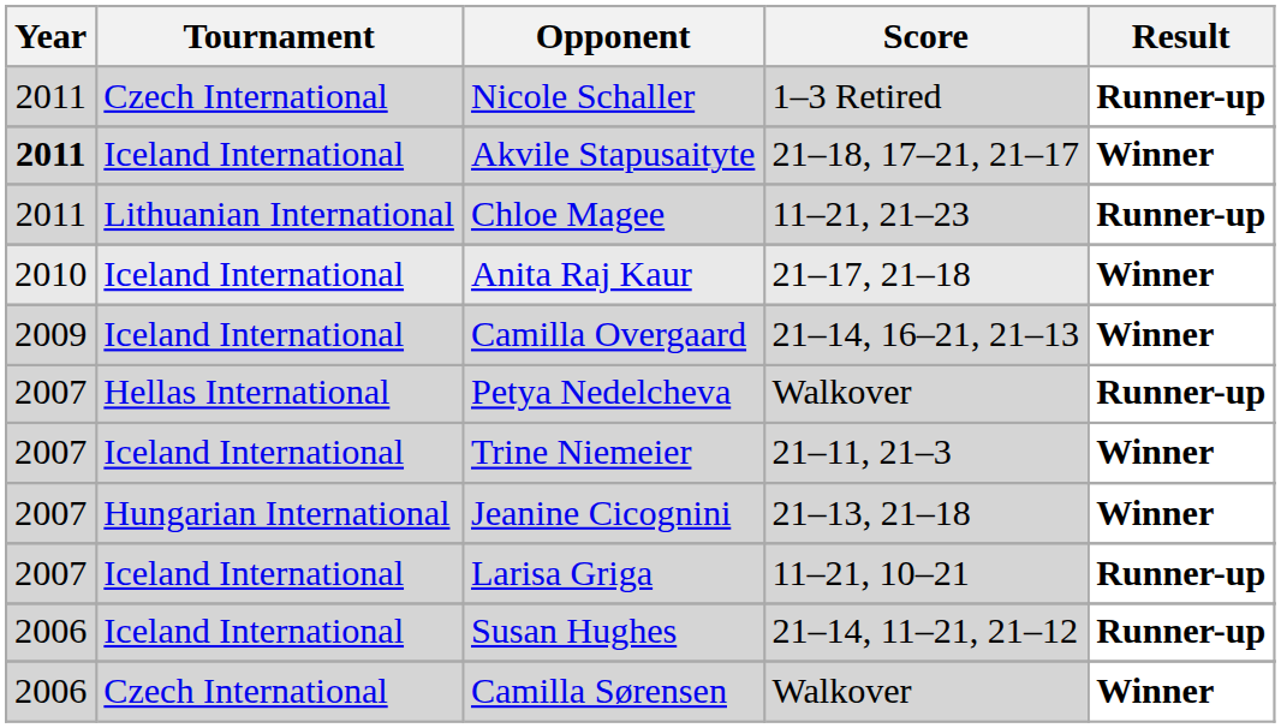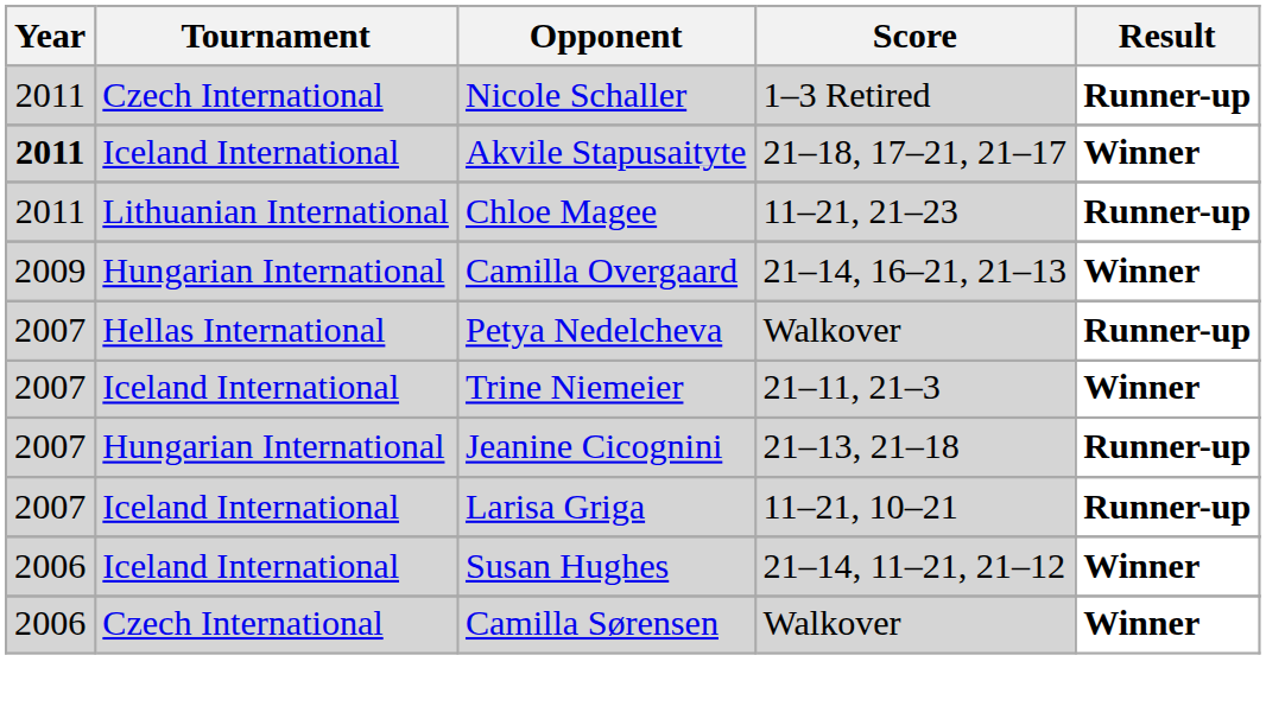- row: 2010 | Iceland International | Anita Raj Kaur | 21–17, 21–18 | Winner
Camilla Overgaard | Tournament: Iceland International -> Hungarian International
Jeanine Cicognini | Result: Winner -> Runner-up
Susan Hughes | Result: Runner-up -> Winner
